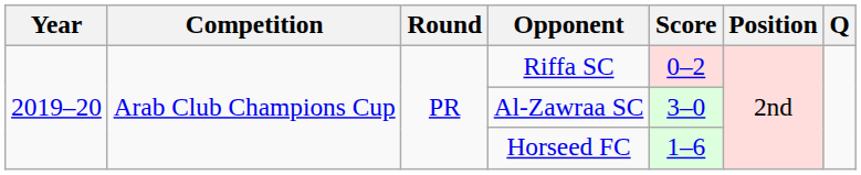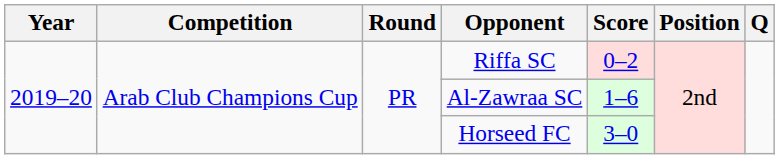Al-Zawraa SC | Score: 3–0 -> 1–6
Horseed FC | Score: 1–6 -> 3–0
